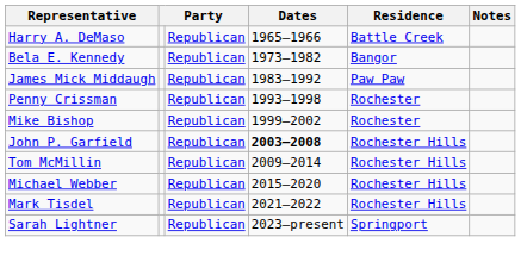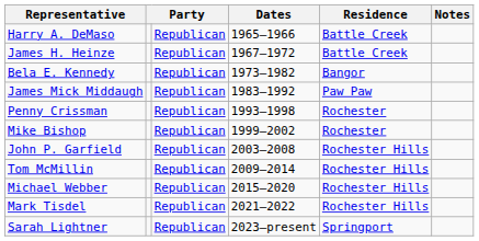+ row: James H. Heinze | Republican | 1967–1972 | Battle Creek
John P. Garfield | Dates: bold -> normal
